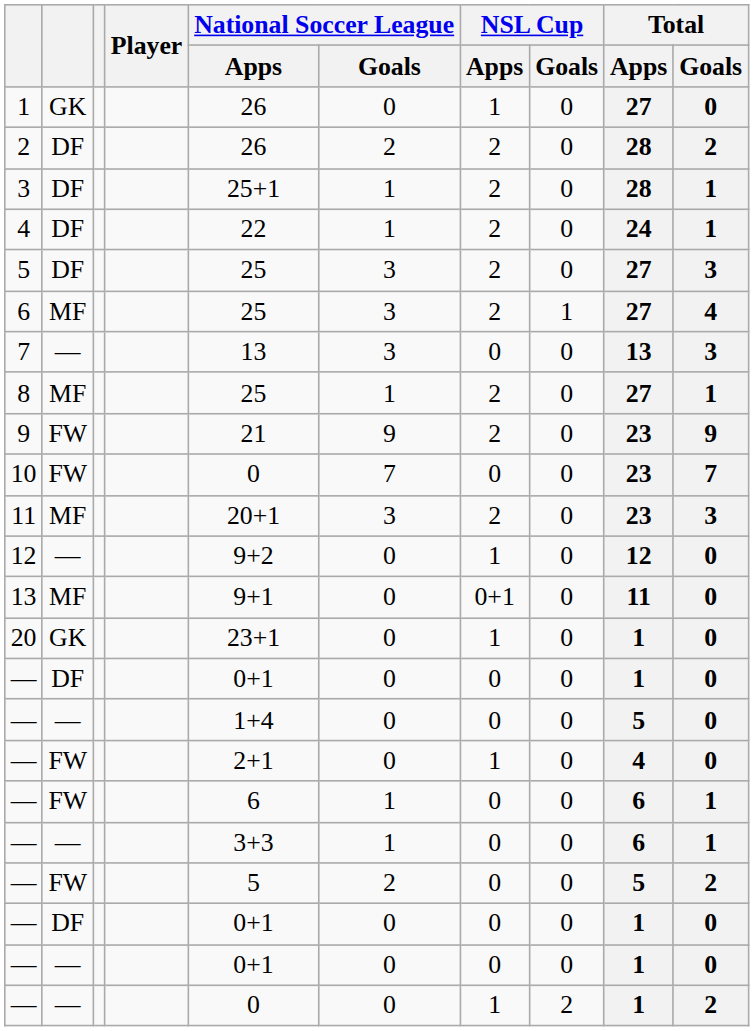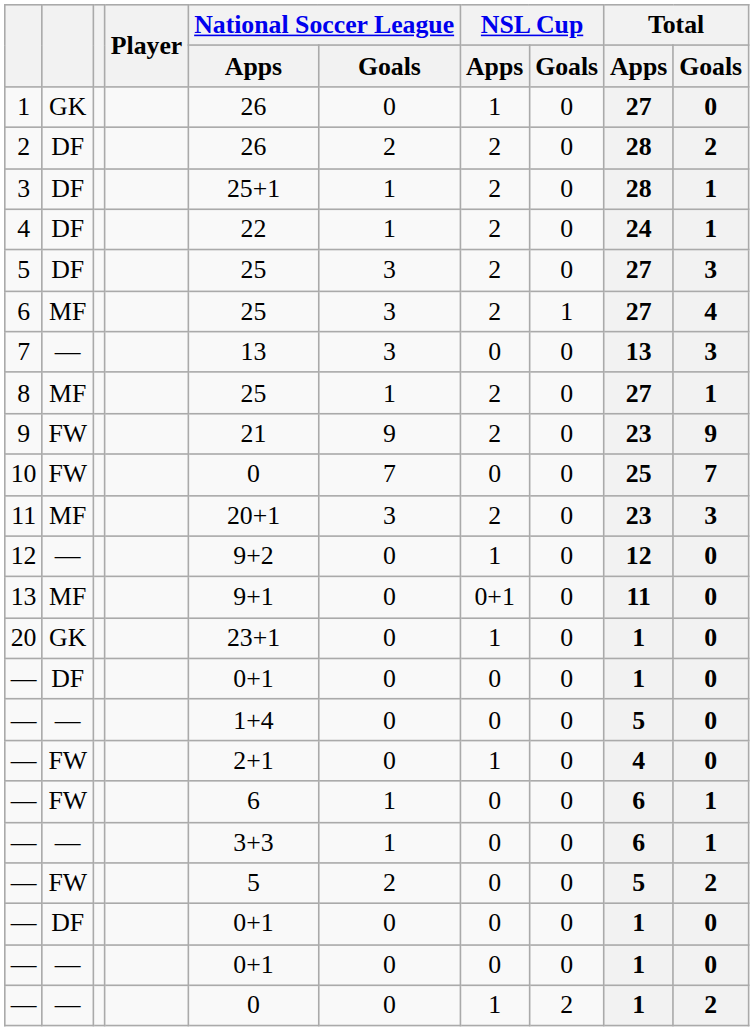10 | Total / Apps: 23 -> 25
